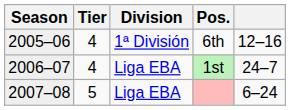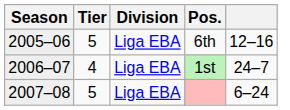6th | Tier: 4 -> 5
6th | Division: 1ª División -> Liga EBA
